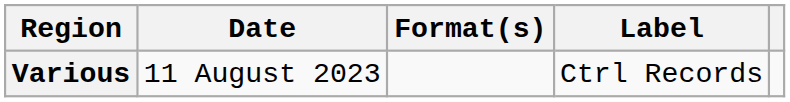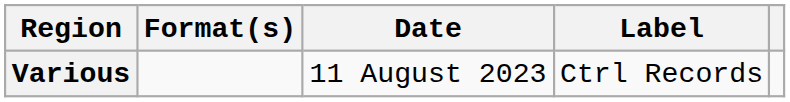columns swapped: Date <-> Format(s)
